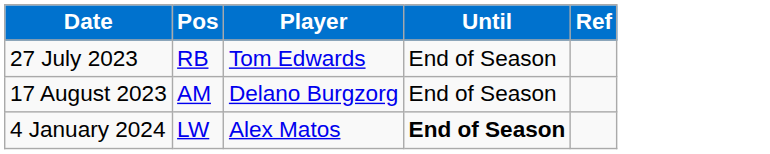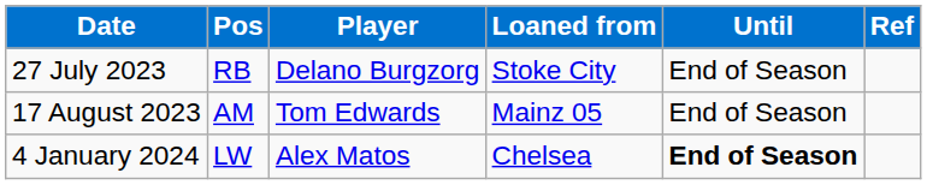+ column: Loaned from | Stoke City | Mainz 05 | Chelsea
27 July 2023 | Player: Tom Edwards -> Delano Burgzorg
17 August 2023 | Player: Delano Burgzorg -> Tom Edwards
